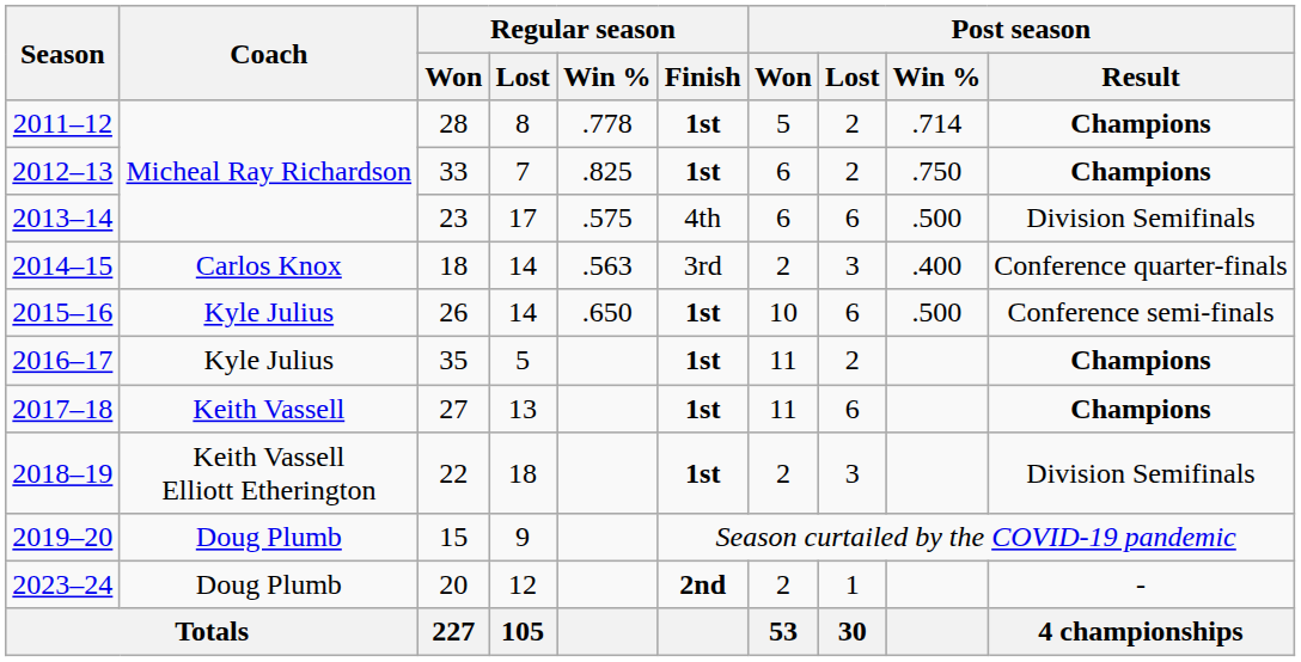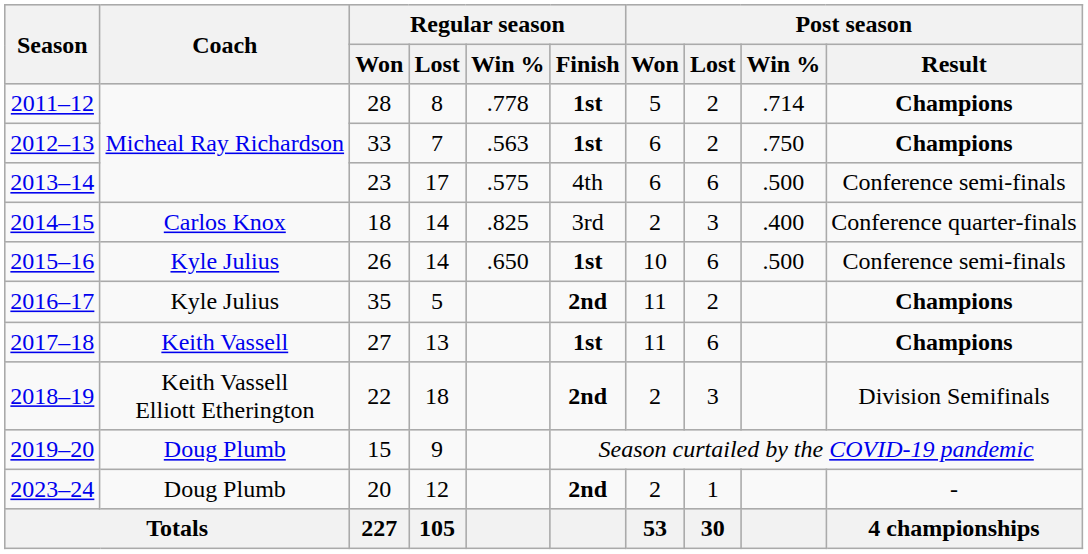2012–13 | Regular season / Win %: .825 -> .563
2013–14 | Post season / Result: Division Semifinals -> Conference semi-finals
2014–15 | Regular season / Win %: .563 -> .825
2016–17 | Regular season / Finish: 1st -> 2nd
2018–19 | Regular season / Finish: 1st -> 2nd
